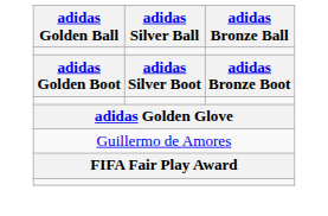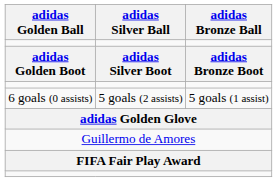+ row: 6 goals (0 assists) | 5 goals (2 assists) | 5 goals (1 assist)
